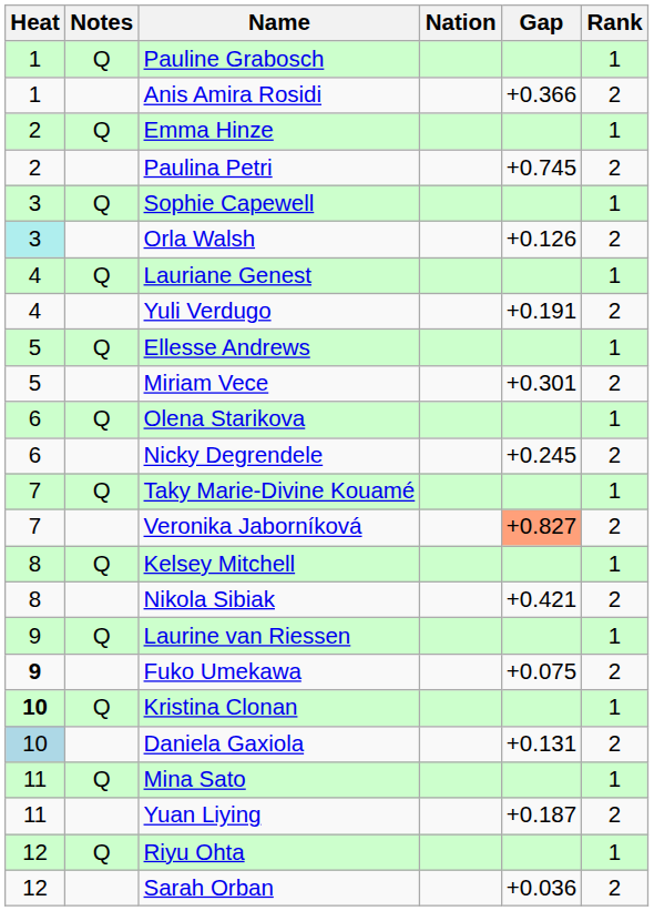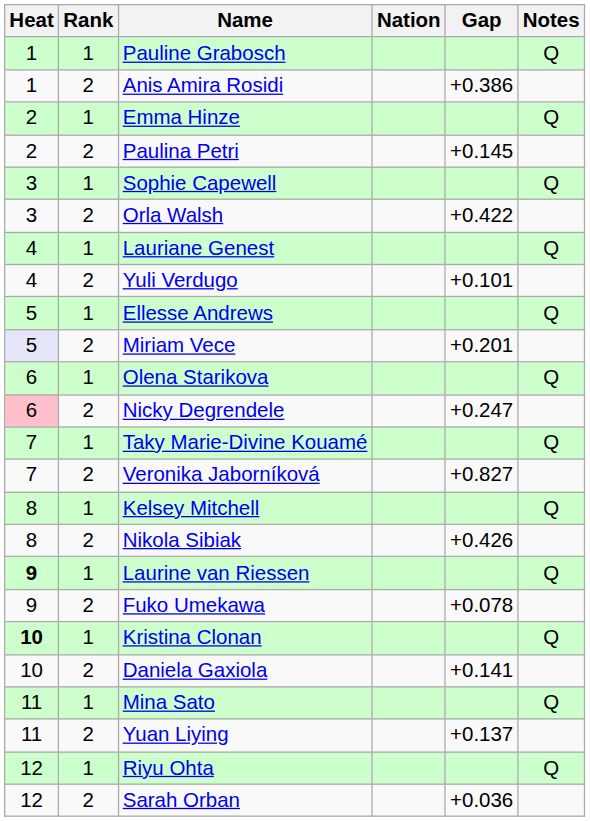columns swapped: Rank <-> Notes
Anis Amira Rosidi | Gap: +0.366 -> +0.386
Paulina Petri | Gap: +0.745 -> +0.145
Orla Walsh | Heat: paleturquoise background -> no background
Orla Walsh | Gap: +0.126 -> +0.422
Yuli Verdugo | Gap: +0.191 -> +0.101
Miriam Vece | Heat: no background -> lavender background
Miriam Vece | Gap: +0.301 -> +0.201
Nicky Degrendele | Heat: no background -> pink background
Nicky Degrendele | Gap: +0.245 -> +0.247
Veronika Jaborníková | Gap: lightsalmon background -> no background
Nikola Sibiak | Gap: +0.421 -> +0.426
Laurine van Riessen | Heat: normal -> bold
Fuko Umekawa | Heat: bold -> normal
Fuko Umekawa | Gap: +0.075 -> +0.078
Daniela Gaxiola | Heat: lightblue background -> no background
Daniela Gaxiola | Gap: +0.131 -> +0.141
Yuan Liying | Gap: +0.187 -> +0.137
